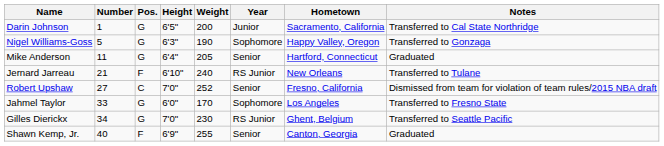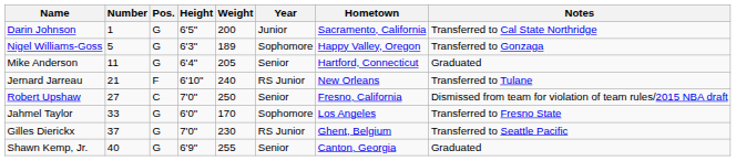Nigel Williams-Goss | Weight: 190 -> 189
Robert Upshaw | Weight: 252 -> 250
Gilles Dierickx | Number: 34 -> 37
Shawn Kemp, Jr. | Pos.: F -> G
